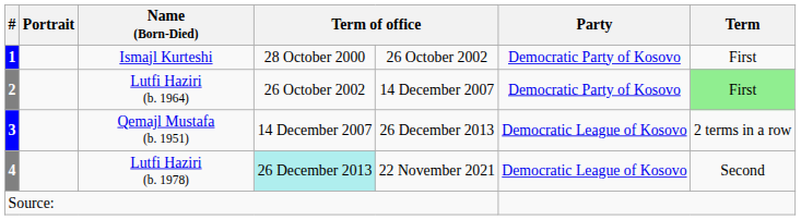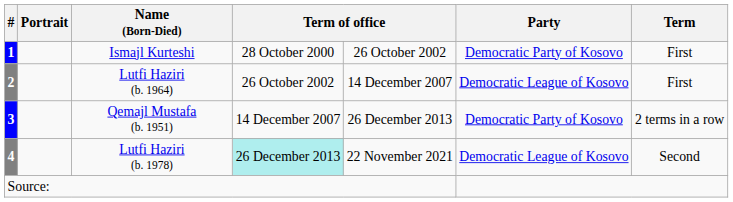Lutfi Haziri (b. 1964) | Party: Democratic Party of Kosovo -> Democratic League of Kosovo
Lutfi Haziri (b. 1964) | Term: lightgreen background -> no background
Qemajl Mustafa (b. 1951) | Party: Democratic League of Kosovo -> Democratic Party of Kosovo
